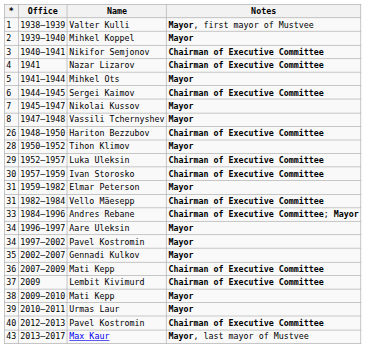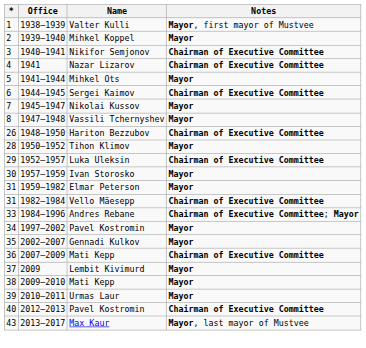Ivan Storosko | Notes: Chairman of Executive Committee -> Mayor
- row: 34 | 1996–1997 | Aare Uleksin | Mayor
Lembit Kivimurd | Notes: Chairman of Executive Committee -> Mayor
